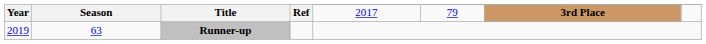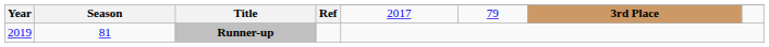2019 | Season: 63 -> 81
